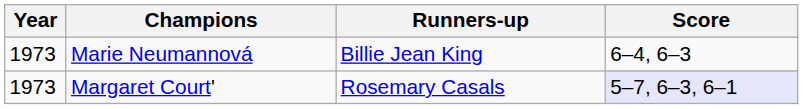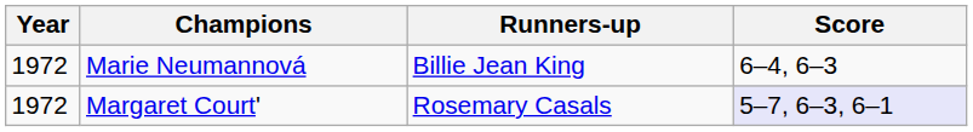Marie Neumannová | Year: 1973 -> 1972
Margaret Court' | Year: 1973 -> 1972
